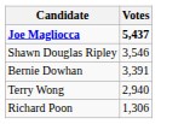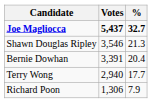+ column: % | 32.7 | 21.3 | 20.4 | 17.7 | 7.9
